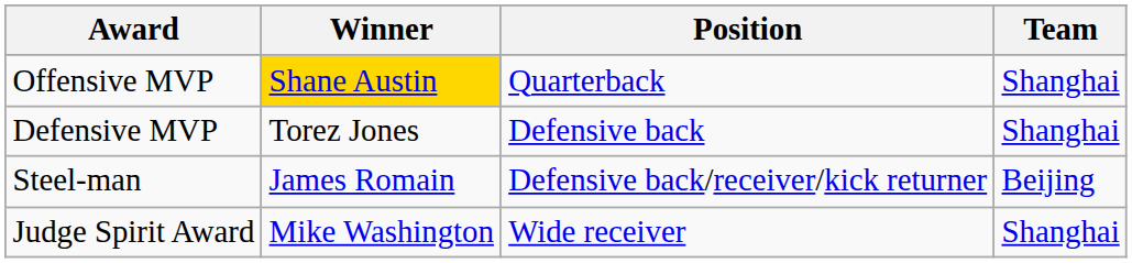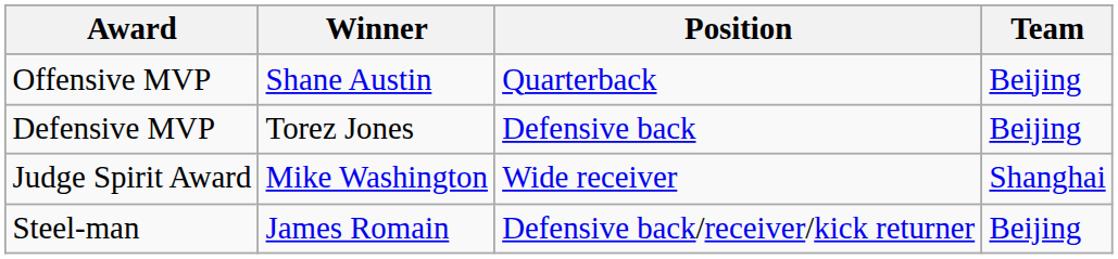Offensive MVP | Winner: gold background -> no background
Offensive MVP | Team: Shanghai -> Beijing
Defensive MVP | Team: Shanghai -> Beijing
rows swapped: Steel-man <-> Judge Spirit Award
